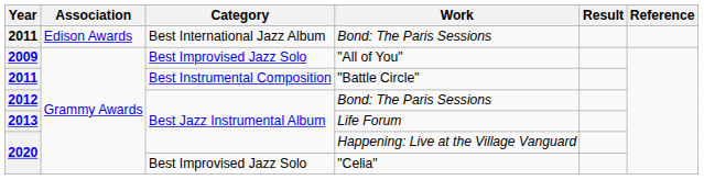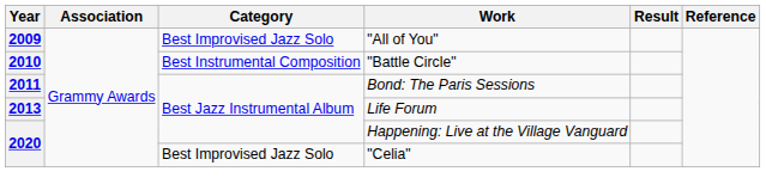- row: 2011 | Edison Awards | Best International Jazz Album | Bond: The Paris Sessions
"Battle Circle" | Year: 2011 -> 2010
Best Jazz Instrumental Album / Bond: The Paris Sessions | Year: 2012 -> 2011
